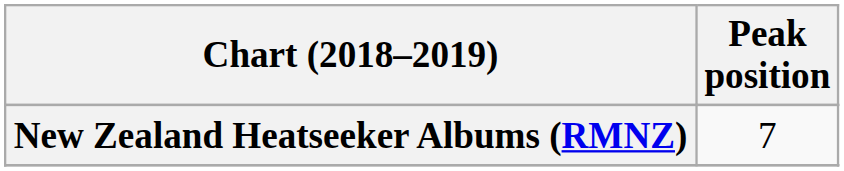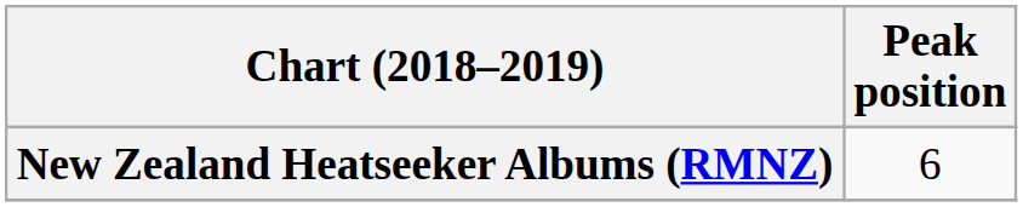New Zealand Heatseeker Albums (RMNZ) | Peak position: 7 -> 6
